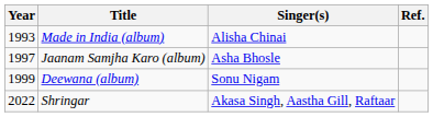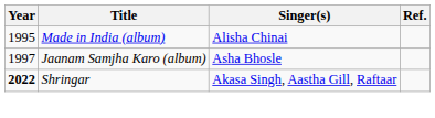Made in India (album) | Year: 1993 -> 1995
- row: 1999 | Deewana (album) | Sonu Nigam
Shringar | Year: normal -> bold
